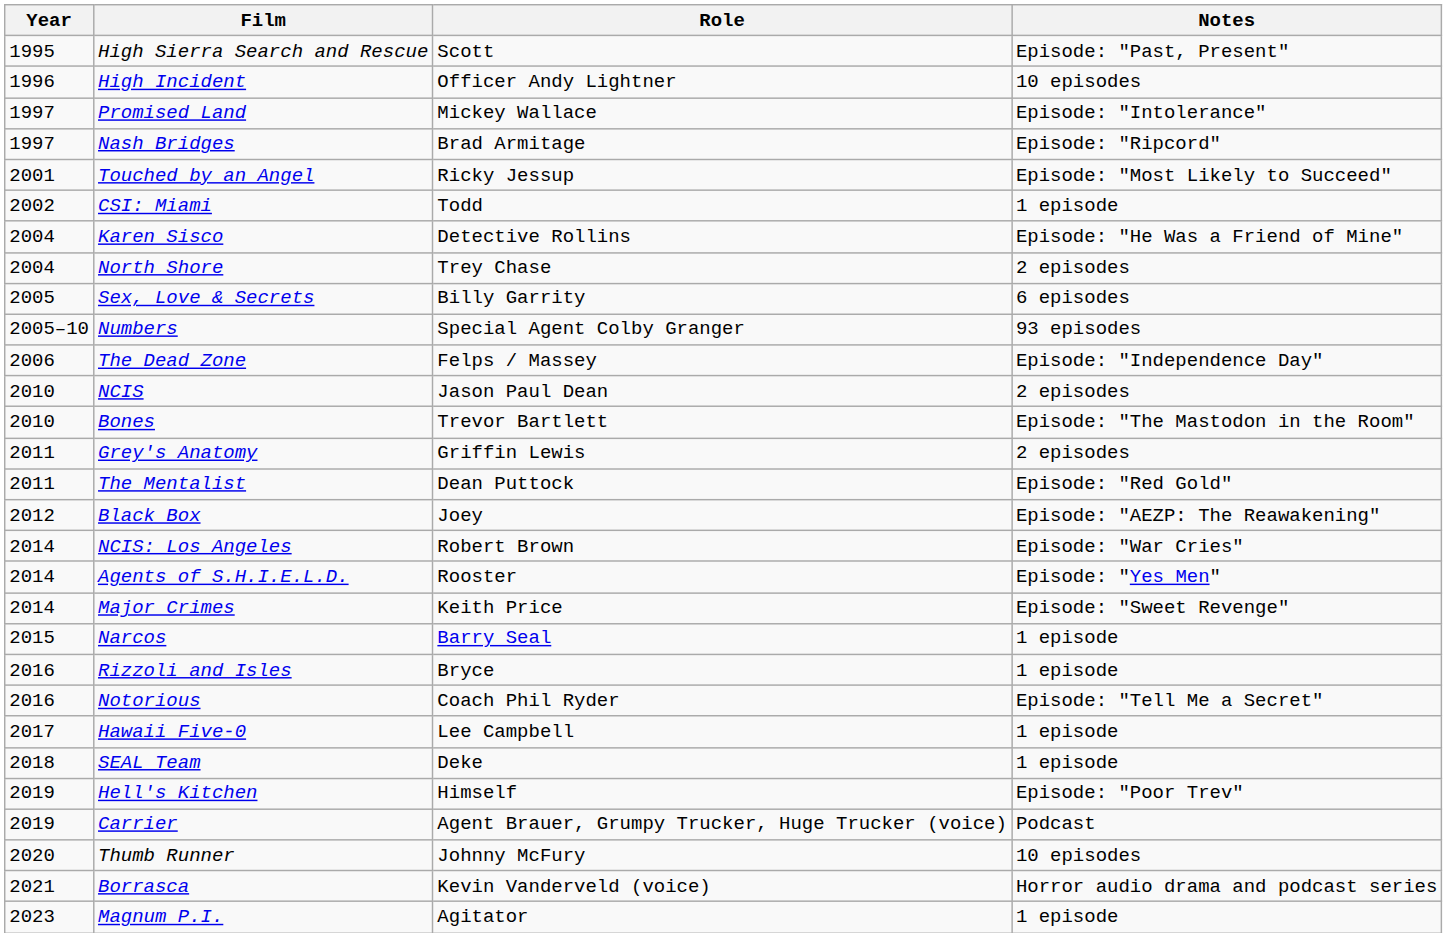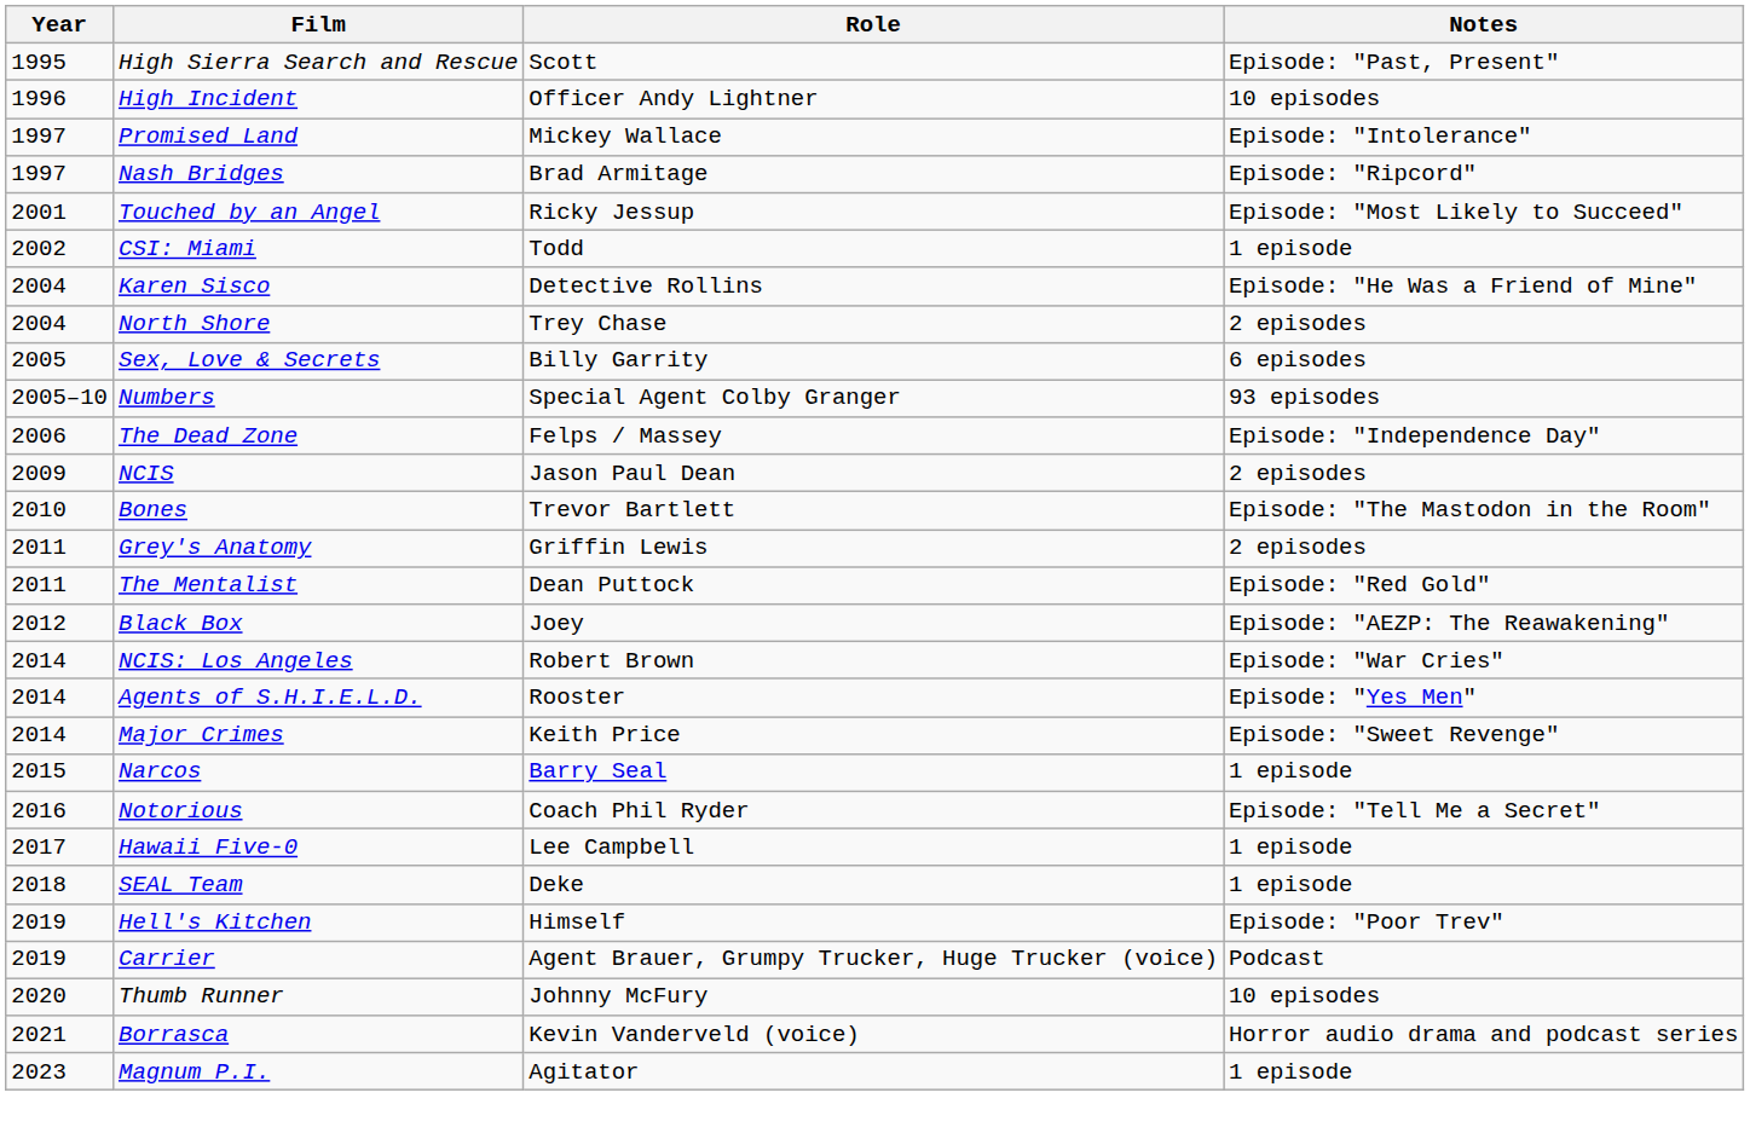NCIS | Year: 2010 -> 2009
- row: 2016 | Rizzoli and Isles | Bryce | 1 episode
